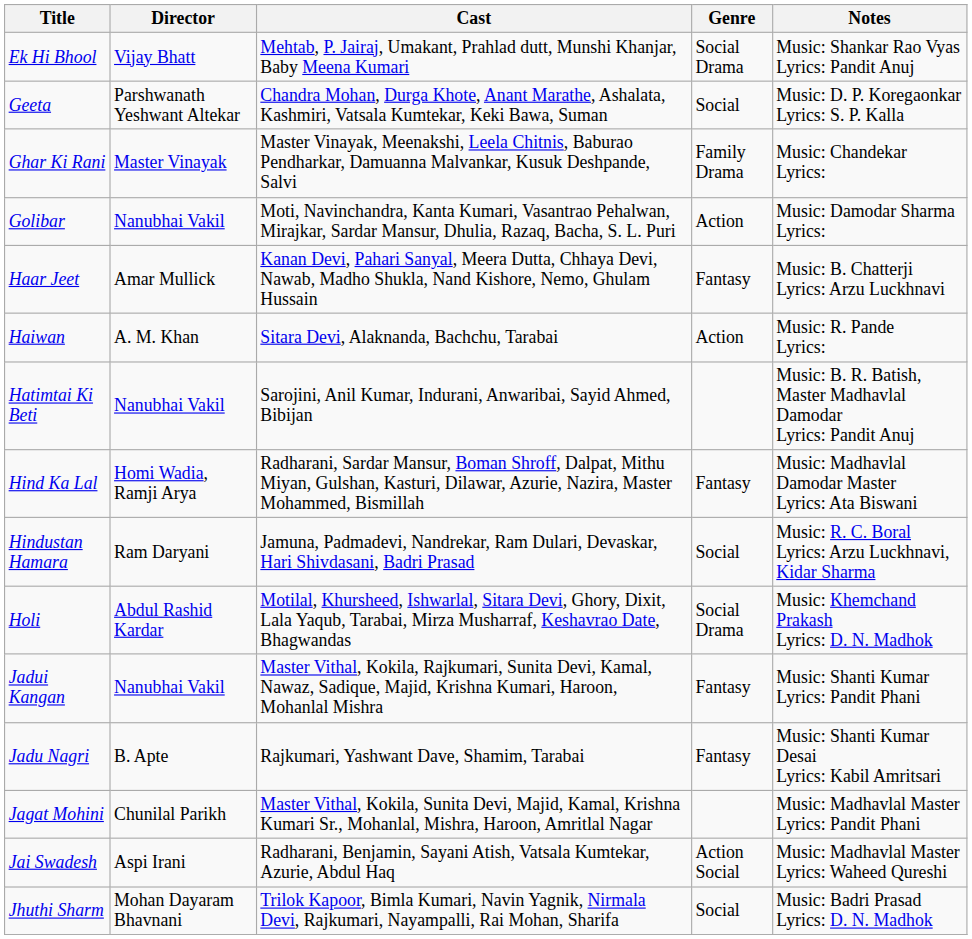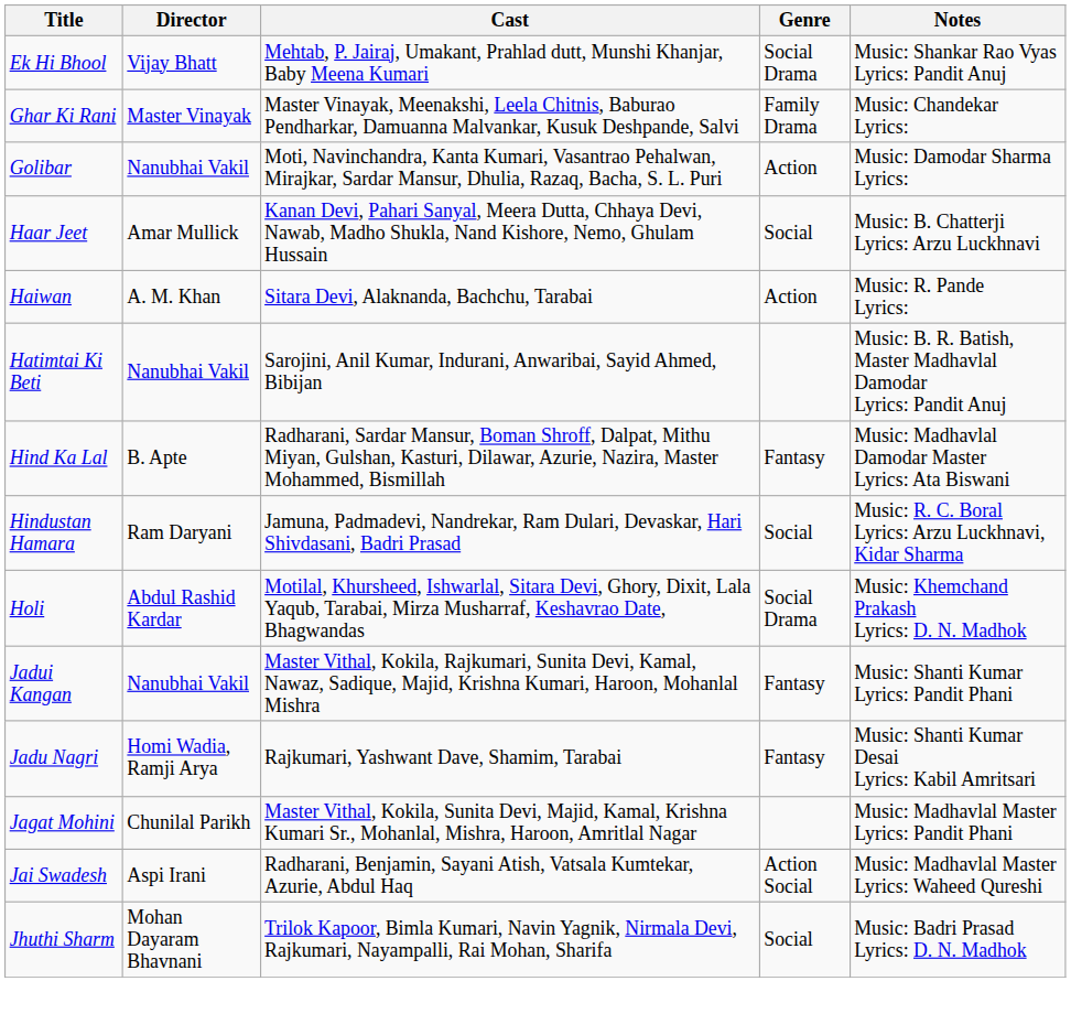- row: Geeta | Parshwanath Yeshwant Altekar | Chandra Mohan, Durga Khote, Anant Marathe, Ashalata, Kashmiri, Vatsala Kumtekar, Keki Bawa, Suman | Social | Music: D. P. Koregaonkar Lyrics: S. P. Kalla
Haar Jeet | Genre: Fantasy -> Social
Hind Ka Lal | Director: Homi Wadia, Ramji Arya -> B. Apte
Jadu Nagri | Director: B. Apte -> Homi Wadia, Ramji Arya
